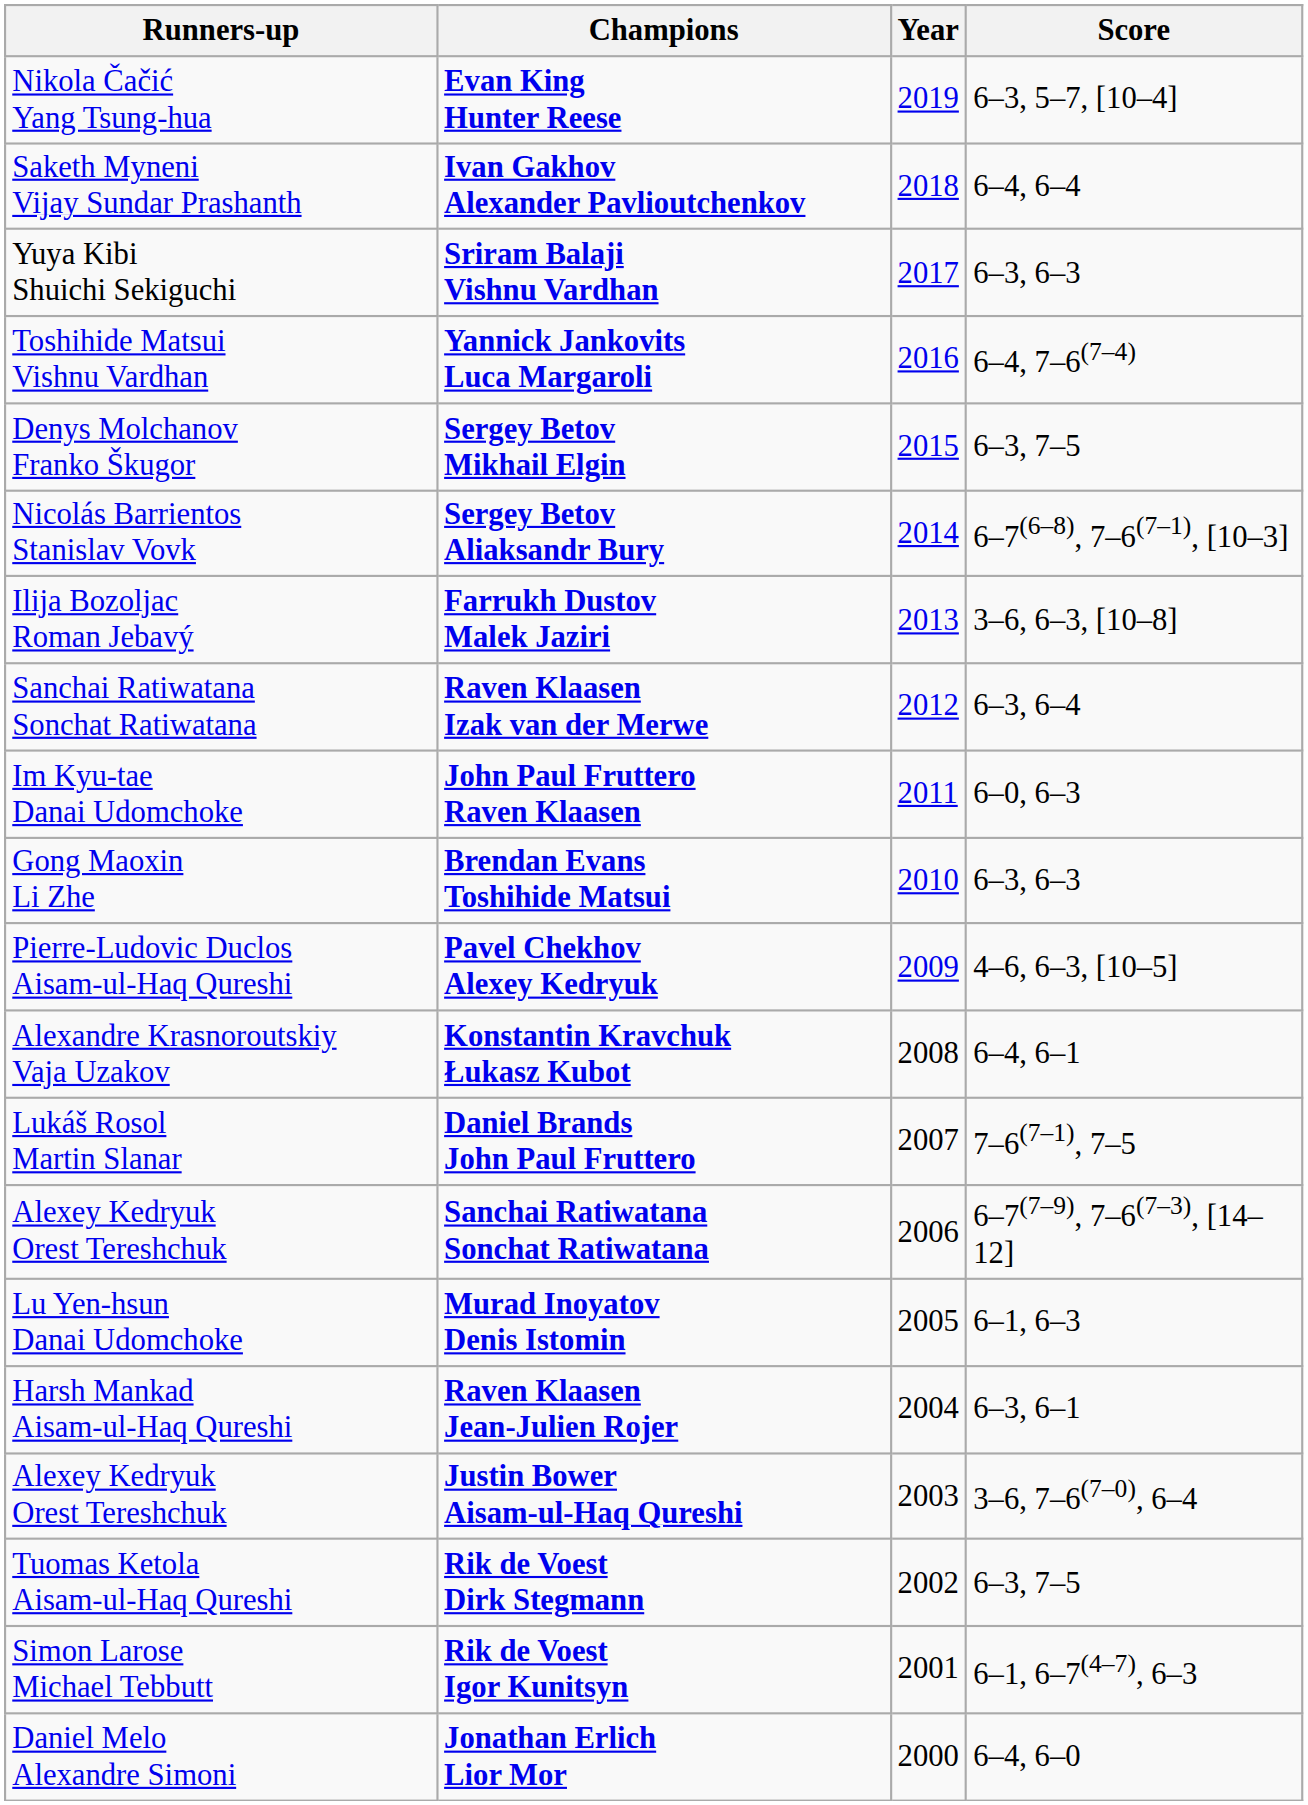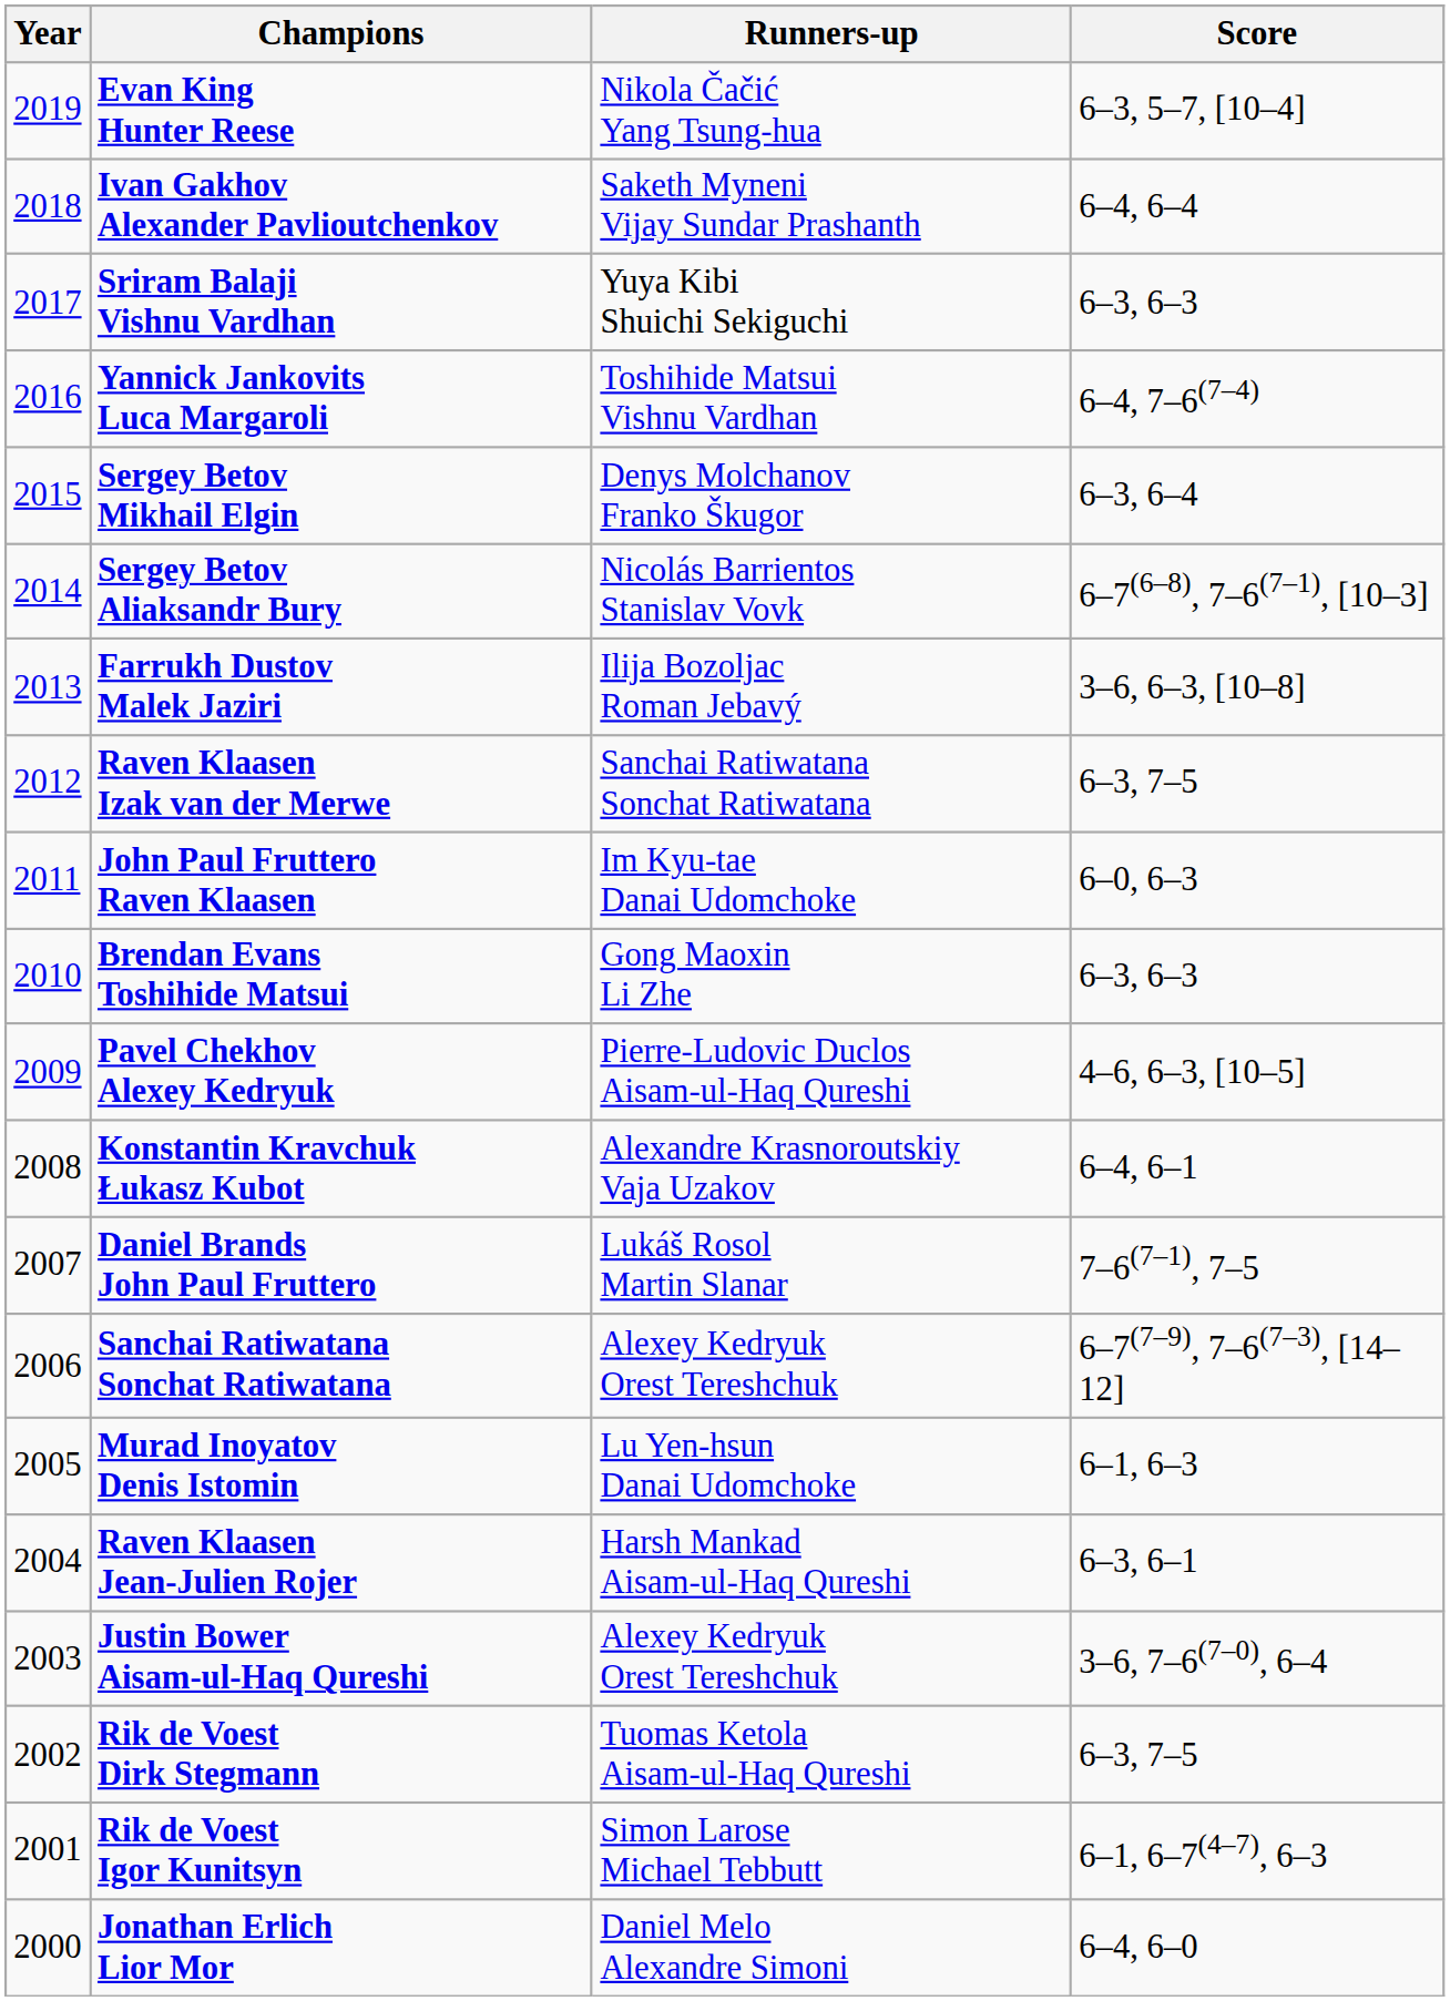columns swapped: Year <-> Runners-up
Sergey Betov Mikhail Elgin | Score: 6–3, 7–5 -> 6–3, 6–4
Raven Klaasen Izak van der Merwe | Score: 6–3, 6–4 -> 6–3, 7–5
